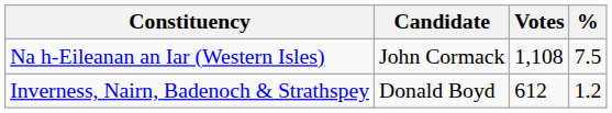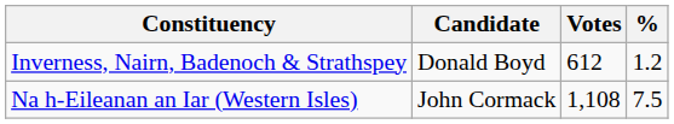rows swapped: Inverness, Nairn, Badenoch & Strathspey <-> Na h-Eileanan an Iar (Western Isles)
